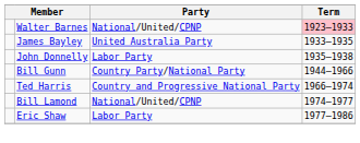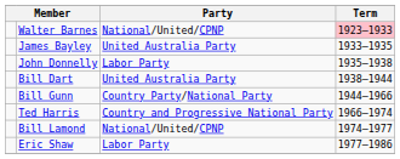+ row: Bill Dart | United Australia Party | 1938–1944
